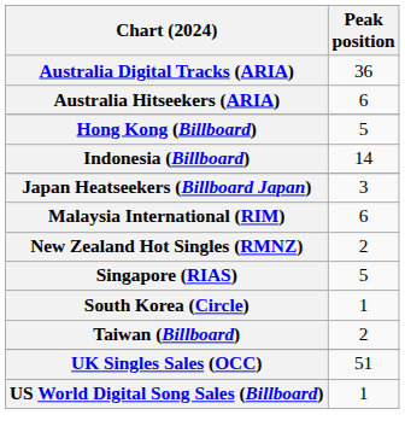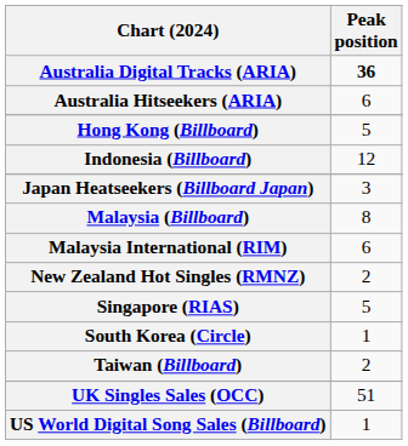Australia Digital Tracks (ARIA) | Peak position: normal -> bold
Indonesia (Billboard) | Peak position: 14 -> 12
+ row: Malaysia (Billboard) | 8
